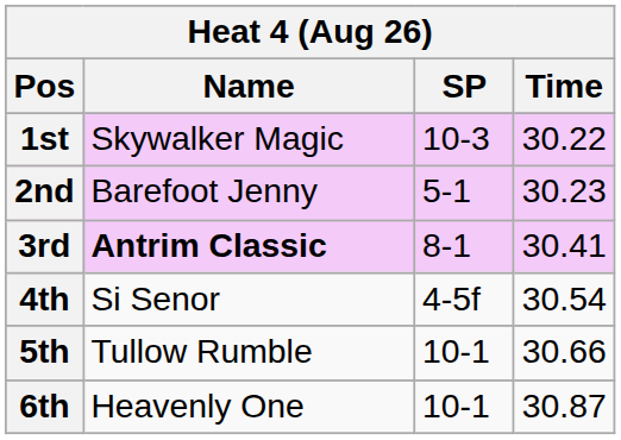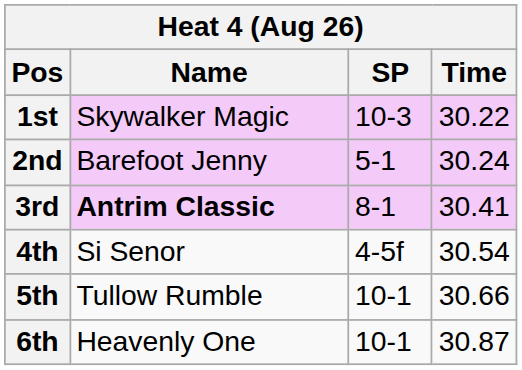2nd | Time: 30.23 -> 30.24
